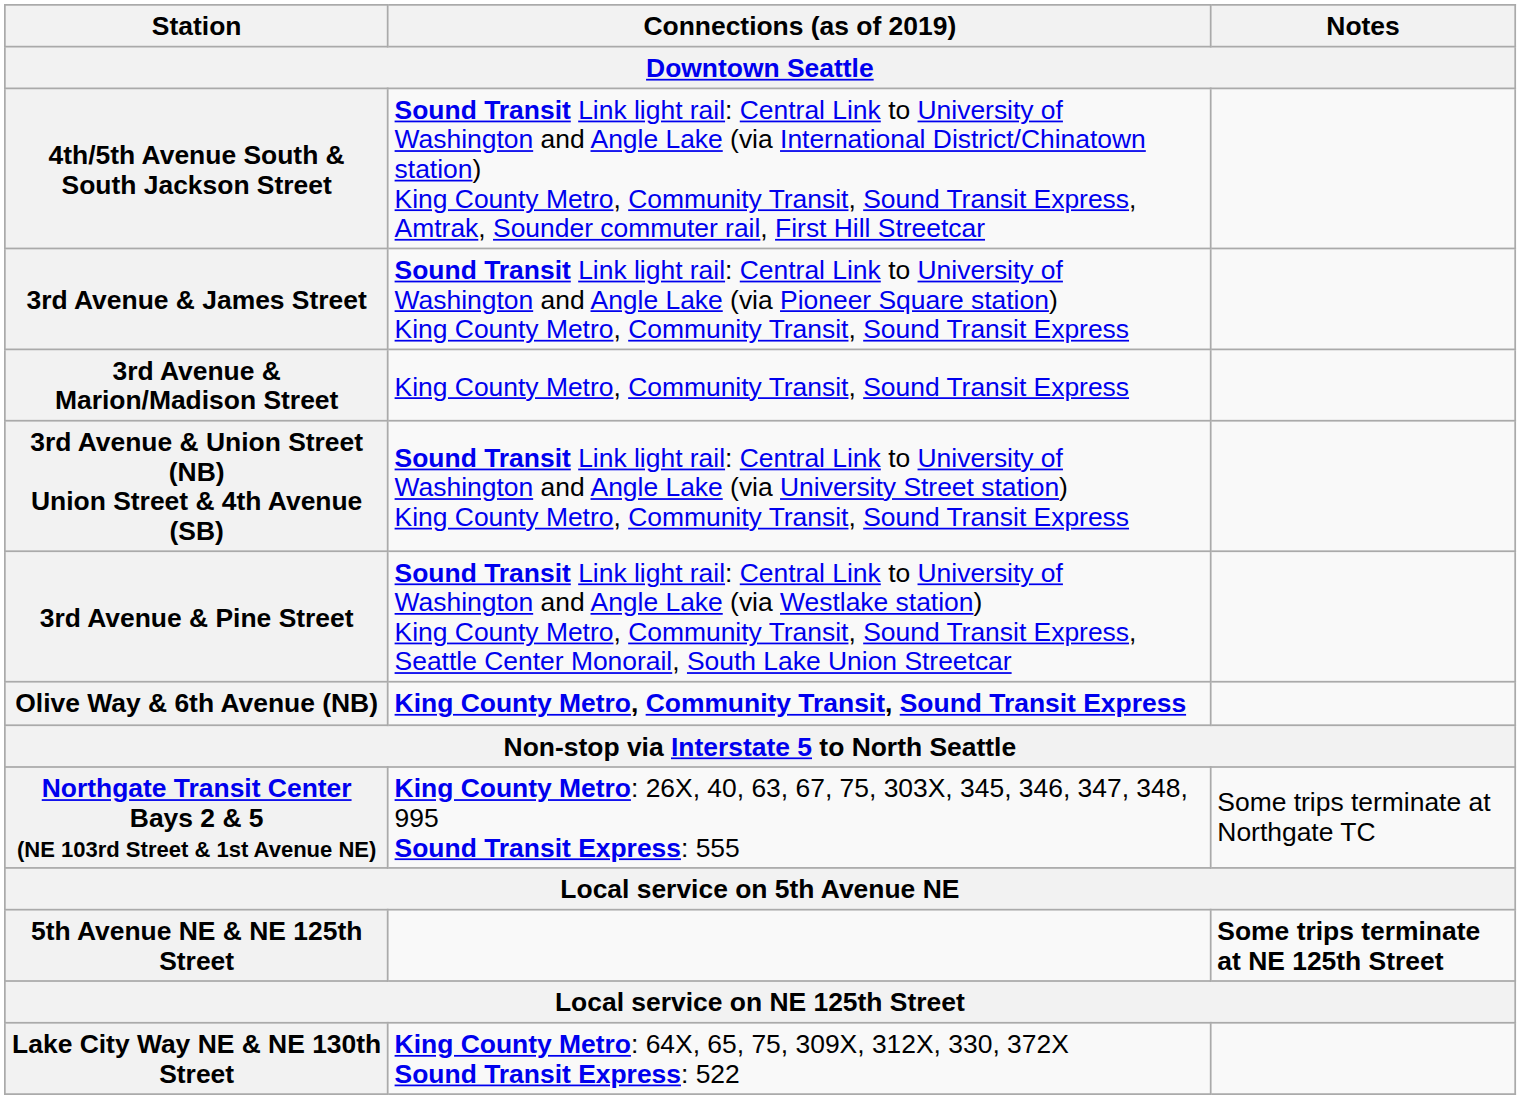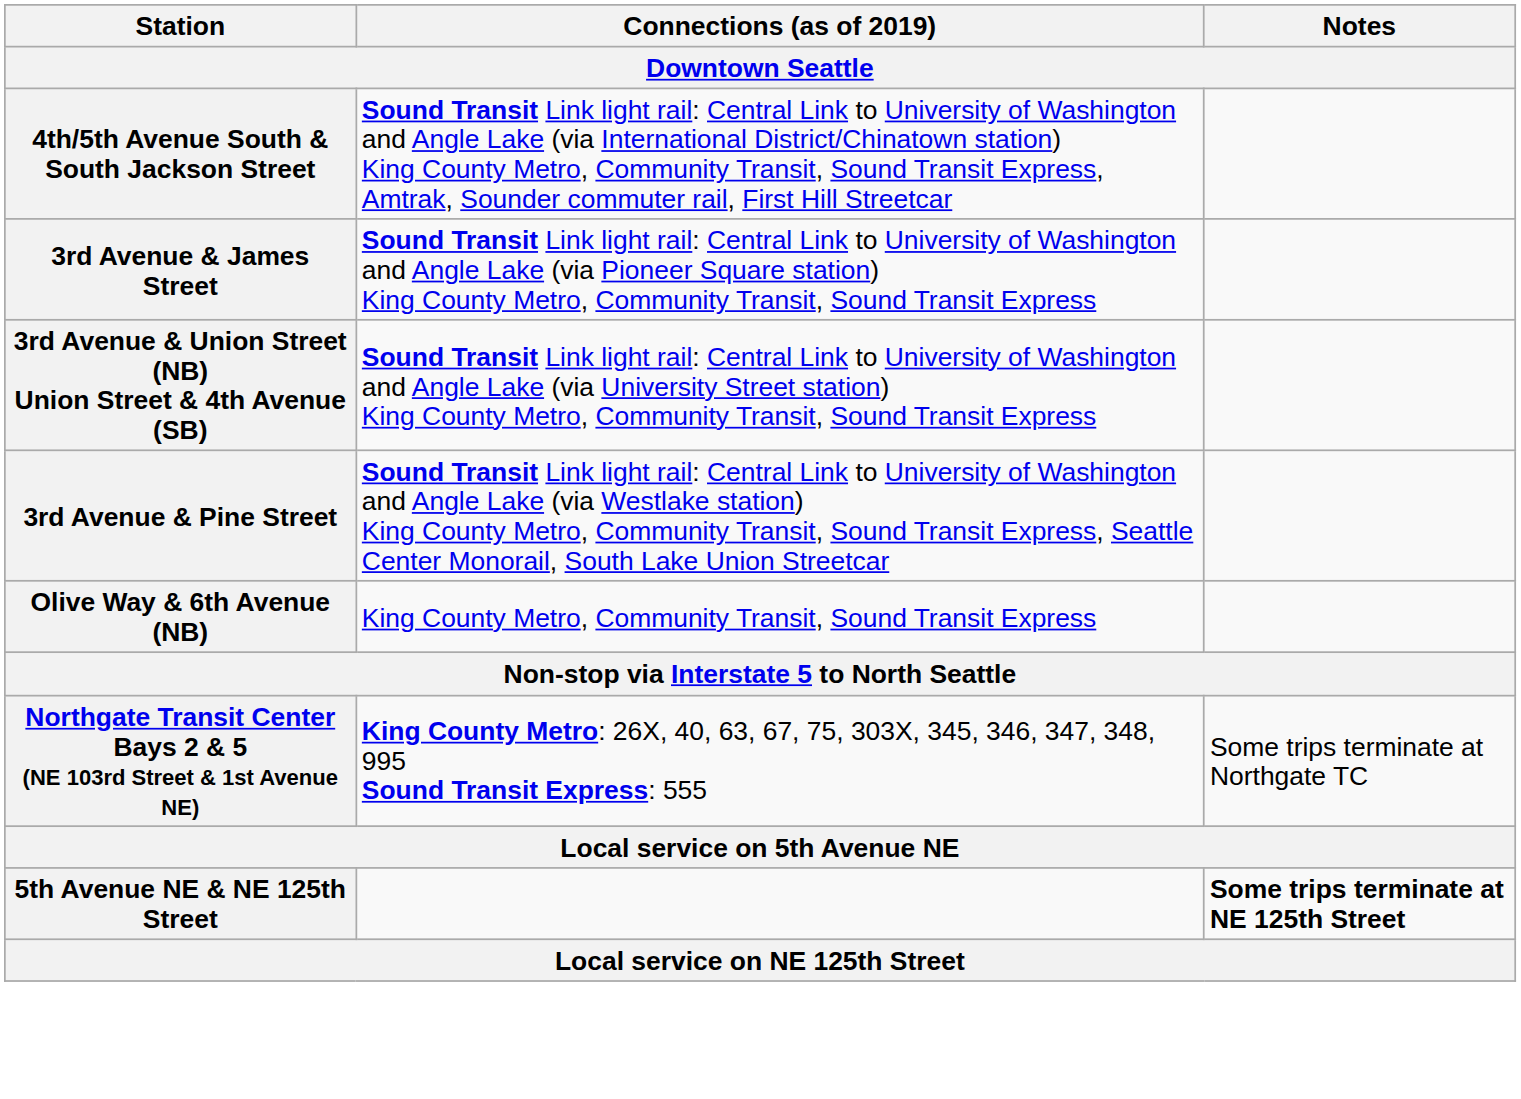- row: 3rd Avenue & Marion/Madison Street | King County Metro, Community Transit, Sound Transit Express
Olive Way & 6th Avenue (NB) | Connections (as of 2019): bold -> normal
- row: Lake City Way NE & NE 130th Street | King County Metro: 64X, 65, 75, 309X, 312X, 330, 372X Sound Transit Express: 522
